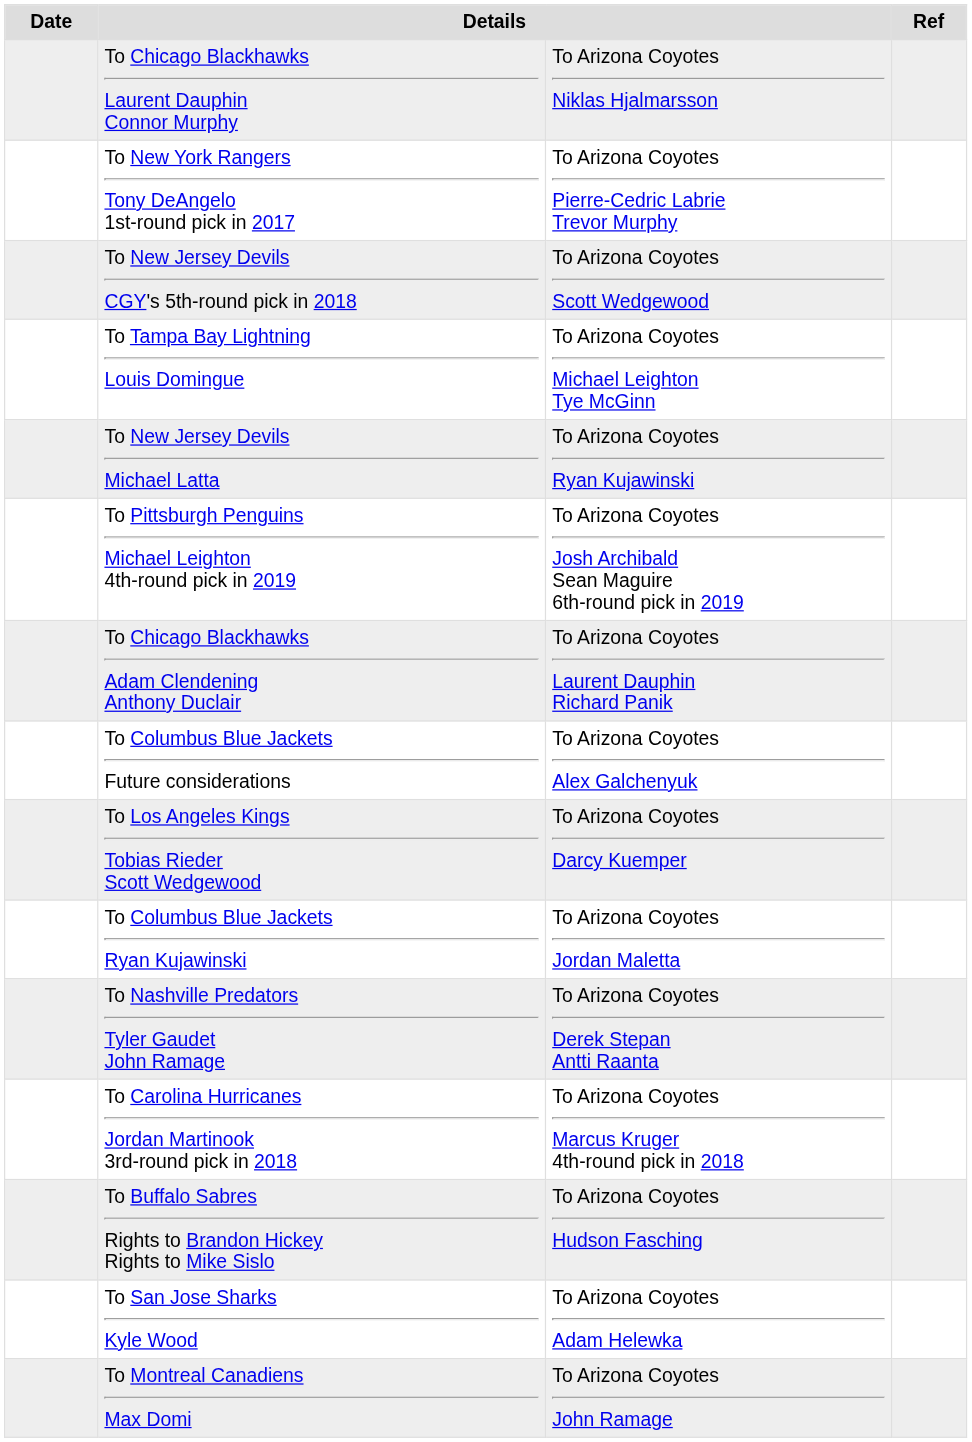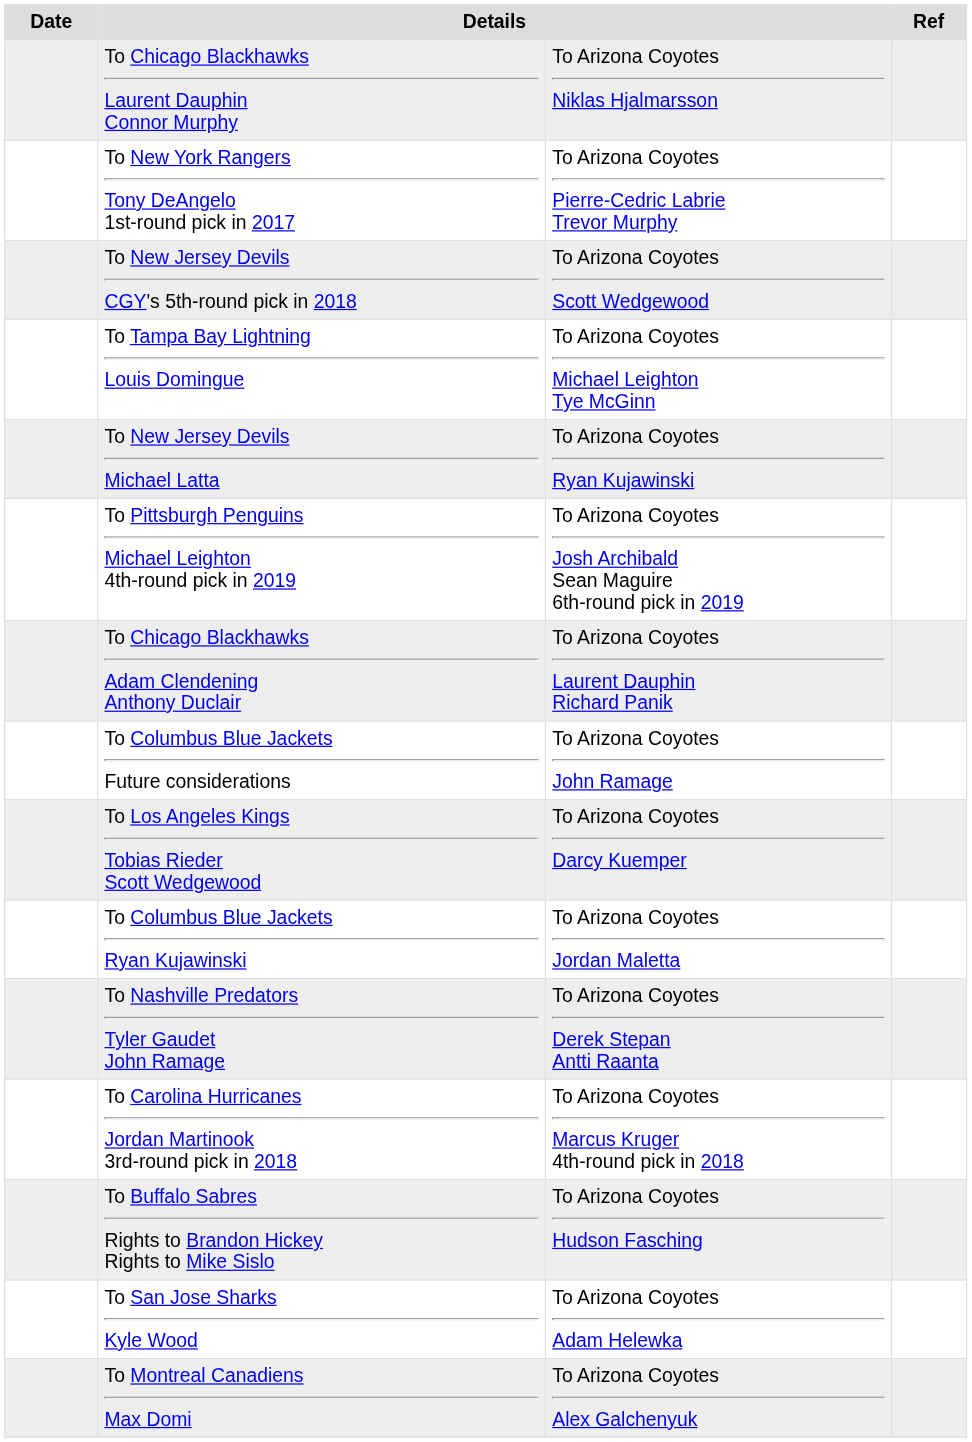To Columbus Blue Jackets Future considerations | column 3: To Arizona Coyotes Alex Galchenyuk -> To Arizona Coyotes John Ramage
To Montreal Canadiens Max Domi | column 3: To Arizona Coyotes John Ramage -> To Arizona Coyotes Alex Galchenyuk
